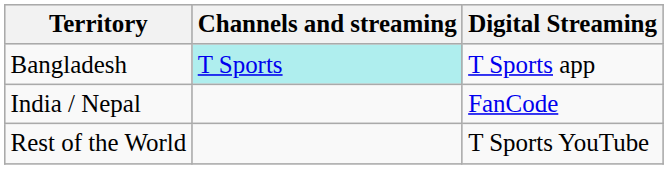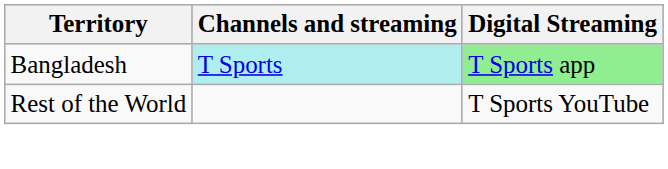Bangladesh | Digital Streaming: no background -> lightgreen background
- row: India / Nepal | FanCode
